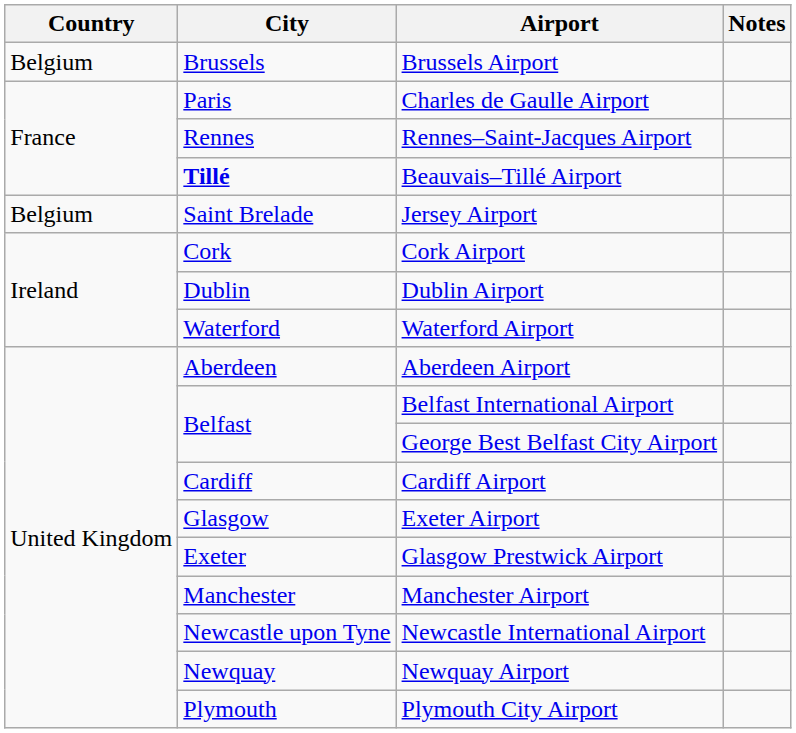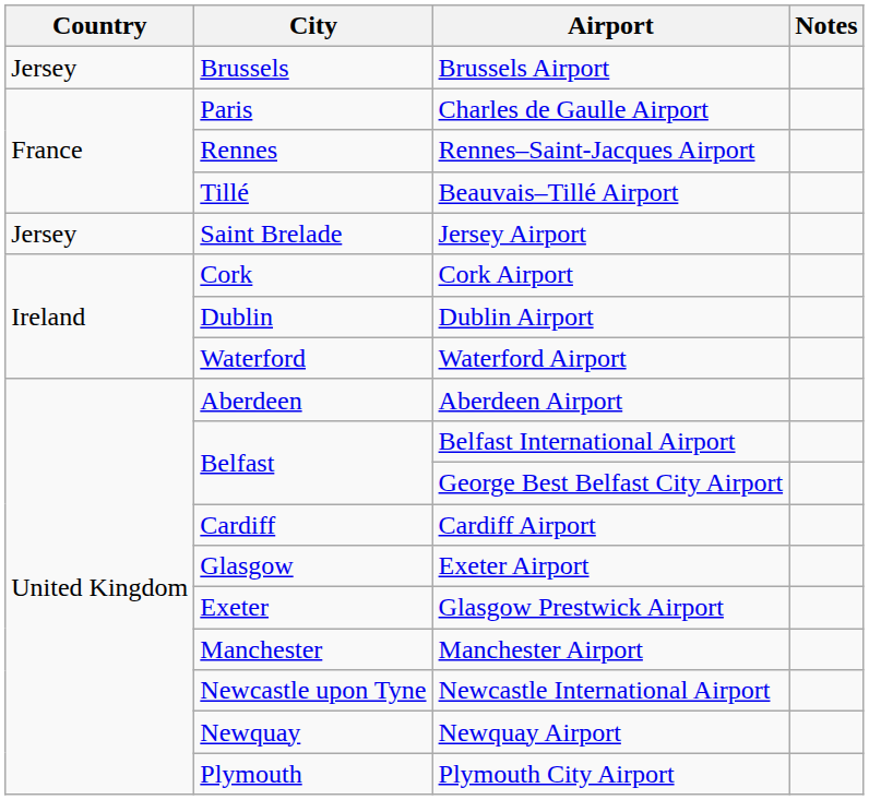Brussels Airport | Country: Belgium -> Jersey
Beauvais–Tillé Airport | City: bold -> normal
Jersey Airport | Country: Belgium -> Jersey
